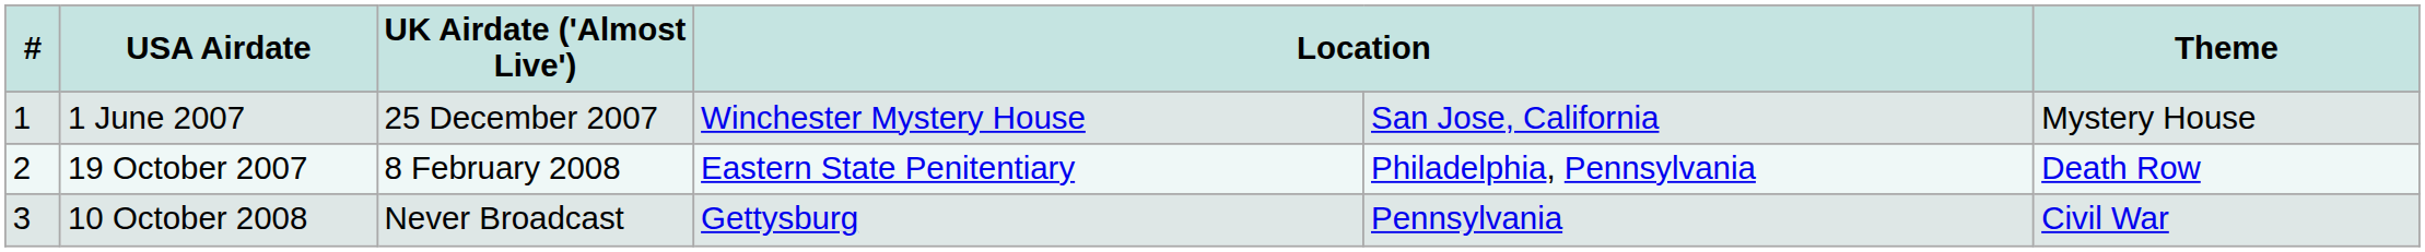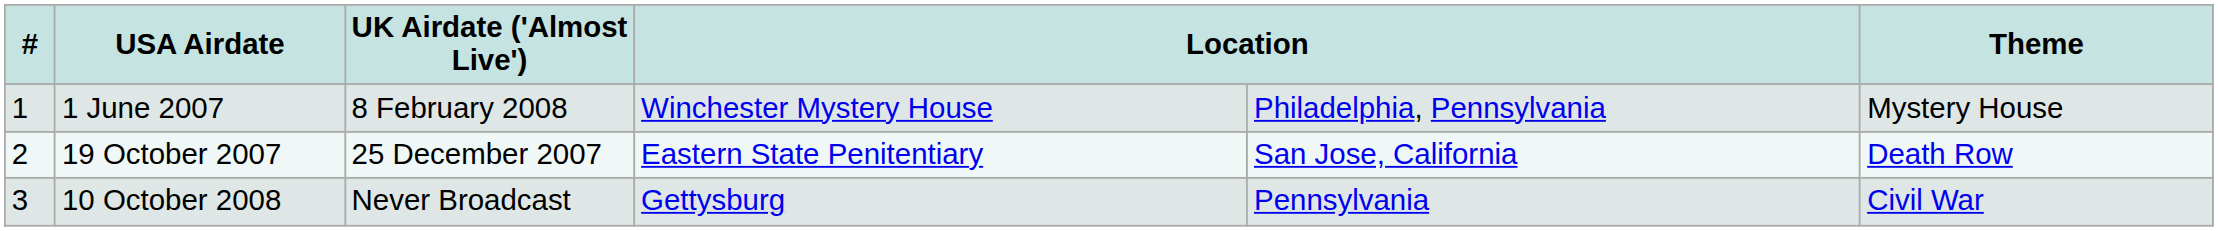1 June 2007 | UK Airdate ('Almost Live'): 25 December 2007 -> 8 February 2008
1 June 2007 | column 5: San Jose, California -> Philadelphia, Pennsylvania
19 October 2007 | UK Airdate ('Almost Live'): 8 February 2008 -> 25 December 2007
19 October 2007 | column 5: Philadelphia, Pennsylvania -> San Jose, California
